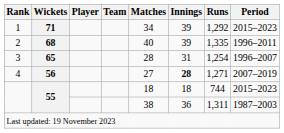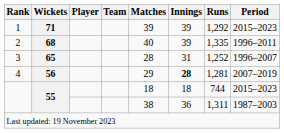1 | Matches: 34 -> 39
3 | Runs: 1,254 -> 1,252
4 | Matches: 27 -> 29
4 | Runs: 1,271 -> 1,281
